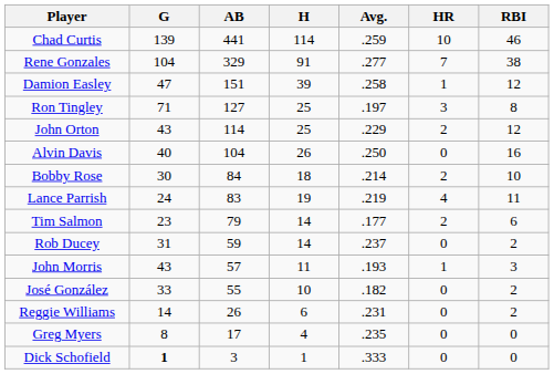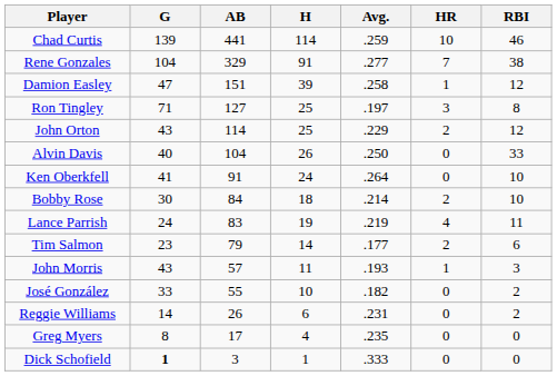Alvin Davis | RBI: 16 -> 33
+ row: Ken Oberkfell | 41 | 91 | 24 | .264 | 0 | 10
- row: Rob Ducey | 31 | 59 | 14 | .237 | 0 | 2
